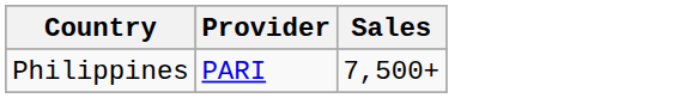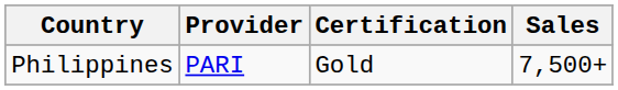+ column: Certification | Gold
